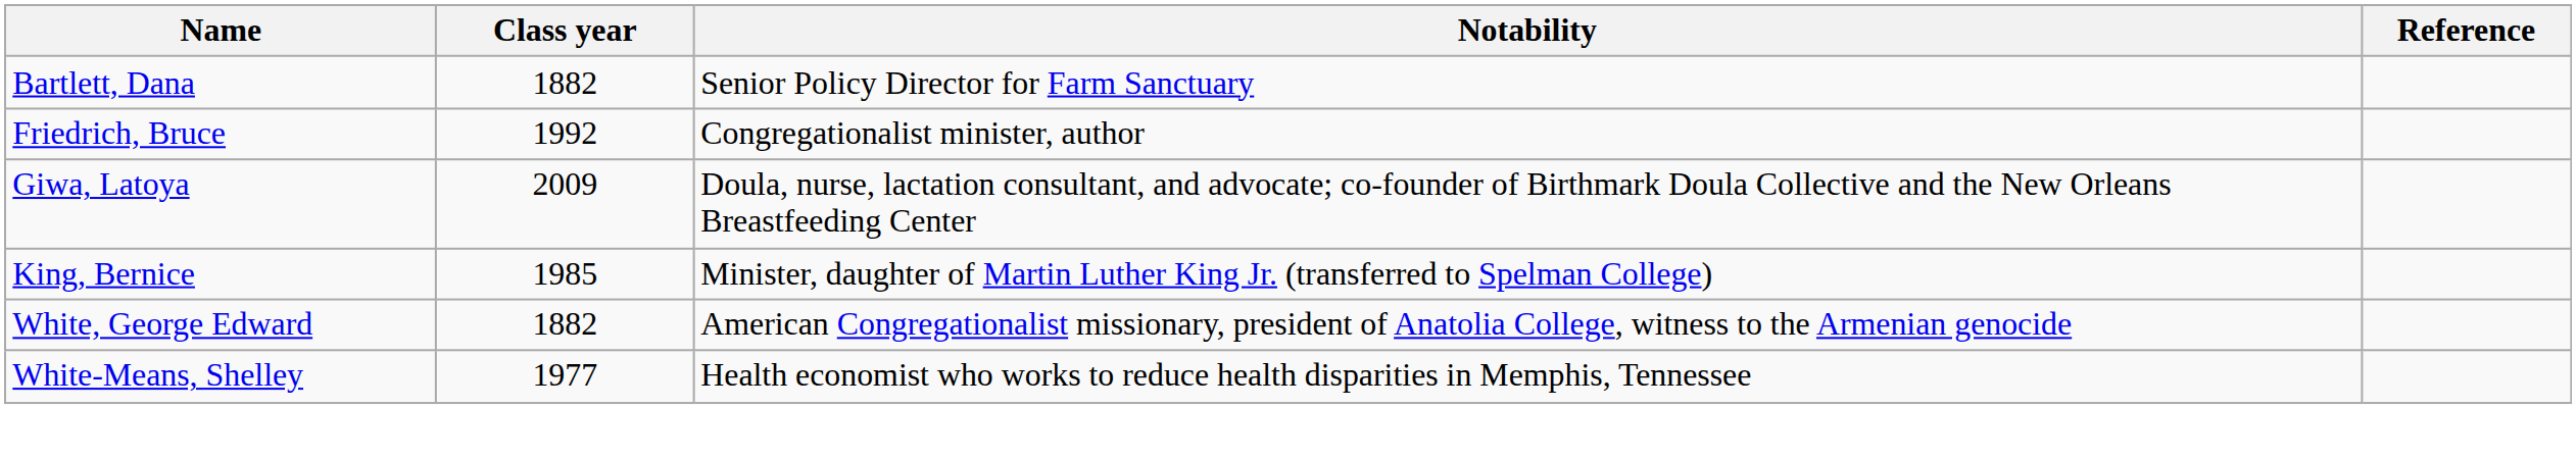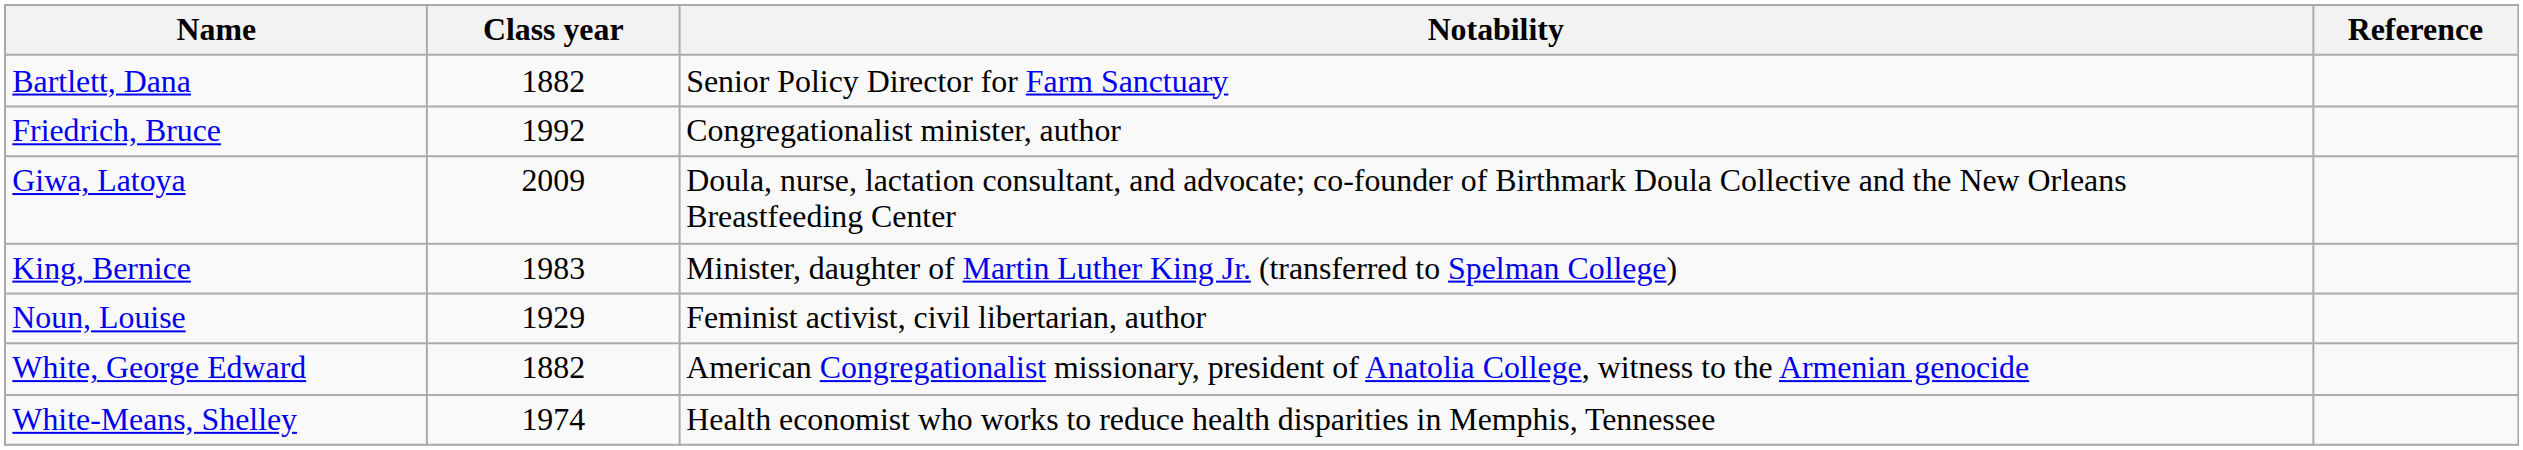King, Bernice | Class year: 1985 -> 1983
+ row: Noun, Louise | 1929 | Feminist activist, civil libertarian, author
White-Means, Shelley | Class year: 1977 -> 1974
